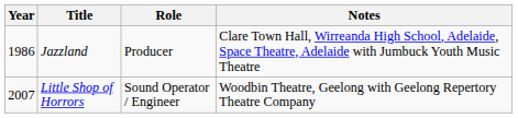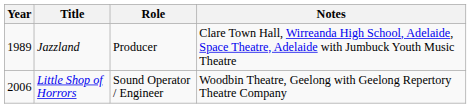Jazzland | Year: 1986 -> 1989
Little Shop of Horrors | Year: 2007 -> 2006
